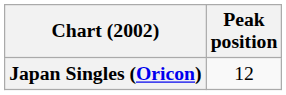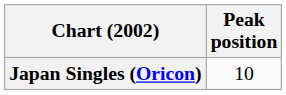Japan Singles (Oricon) | Peak position: 12 -> 10
